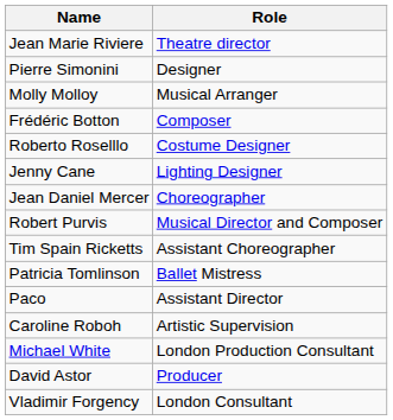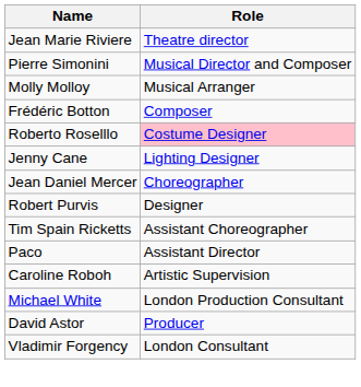Pierre Simonini | Role: Designer -> Musical Director and Composer
Roberto Roselllo | Role: no background -> pink background
Robert Purvis | Role: Musical Director and Composer -> Designer
- row: Patricia Tomlinson | Ballet Mistress
